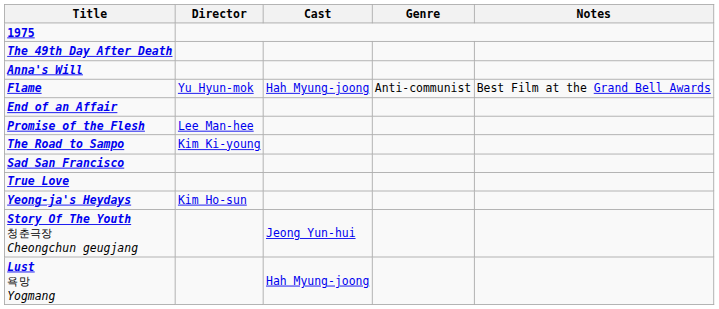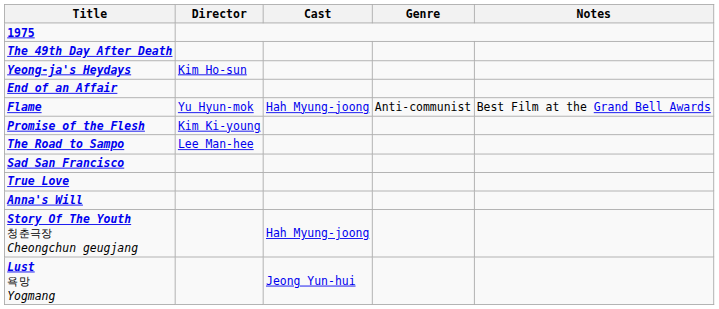rows swapped: Anna's Will <-> Yeong-ja's Heydays
rows swapped: End of an Affair <-> Flame
Promise of the Flesh | Director: Lee Man-hee -> Kim Ki-young
The Road to Sampo | Director: Kim Ki-young -> Lee Man-hee
Story Of The Youth 청춘극장 Cheongchun geugjang | Cast: Jeong Yun-hui -> Hah Myung-joong
Lust 욕망 Yogmang | Cast: Hah Myung-joong -> Jeong Yun-hui
